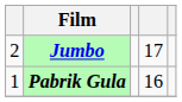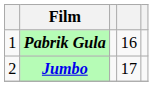rows swapped: Pabrik Gula <-> Jumbo
